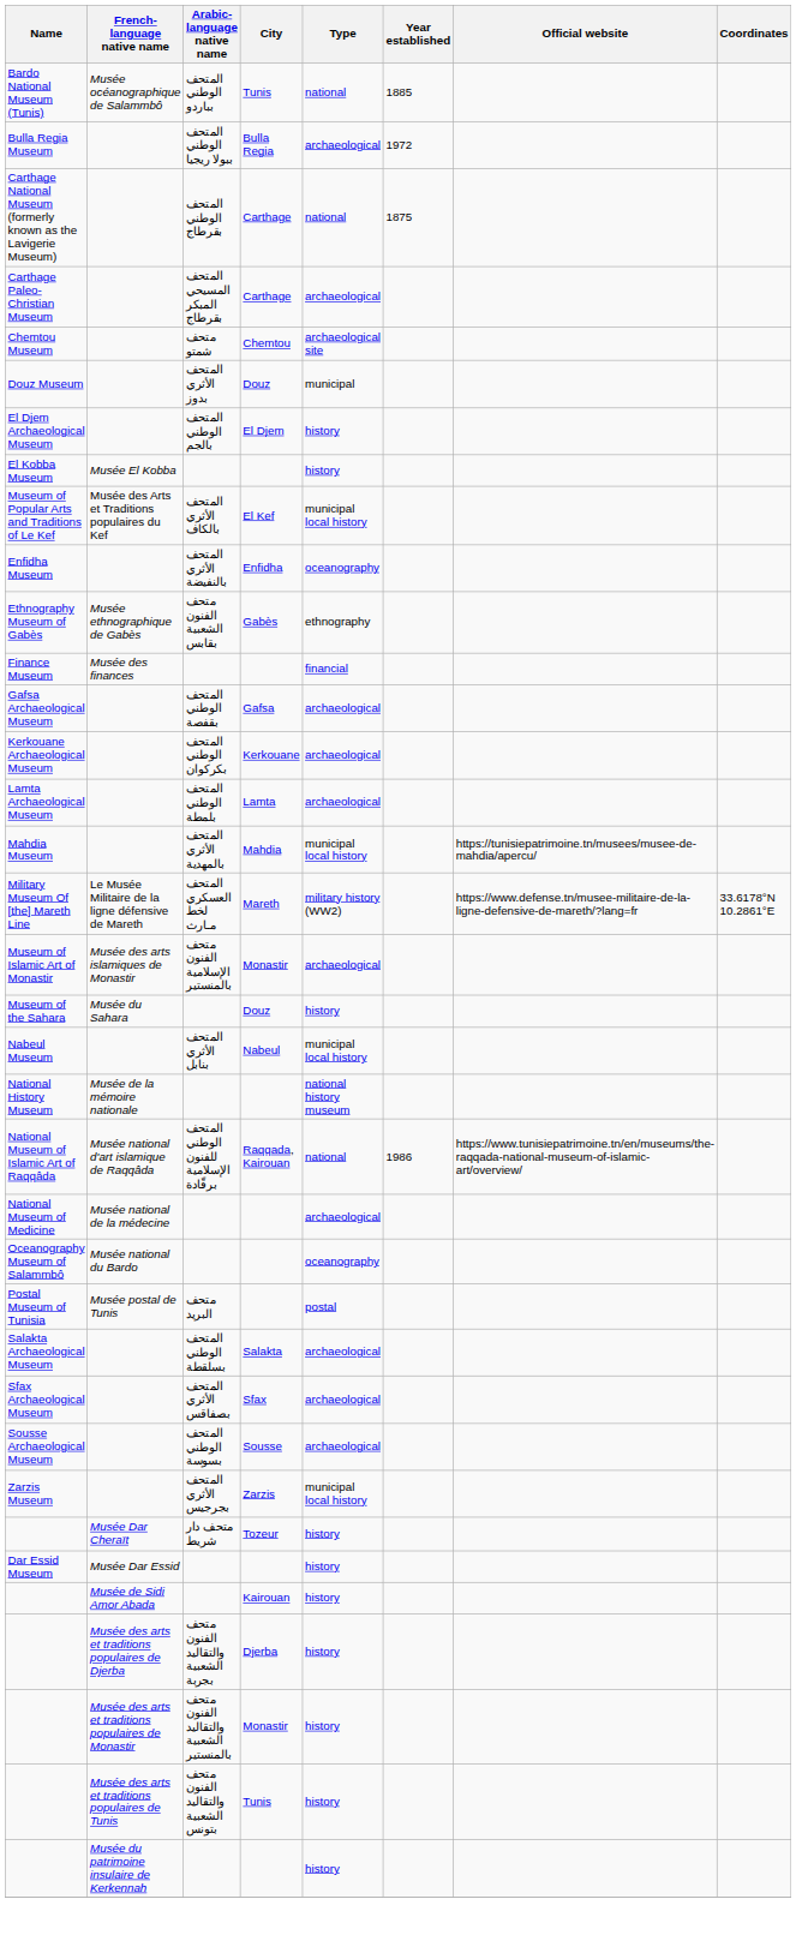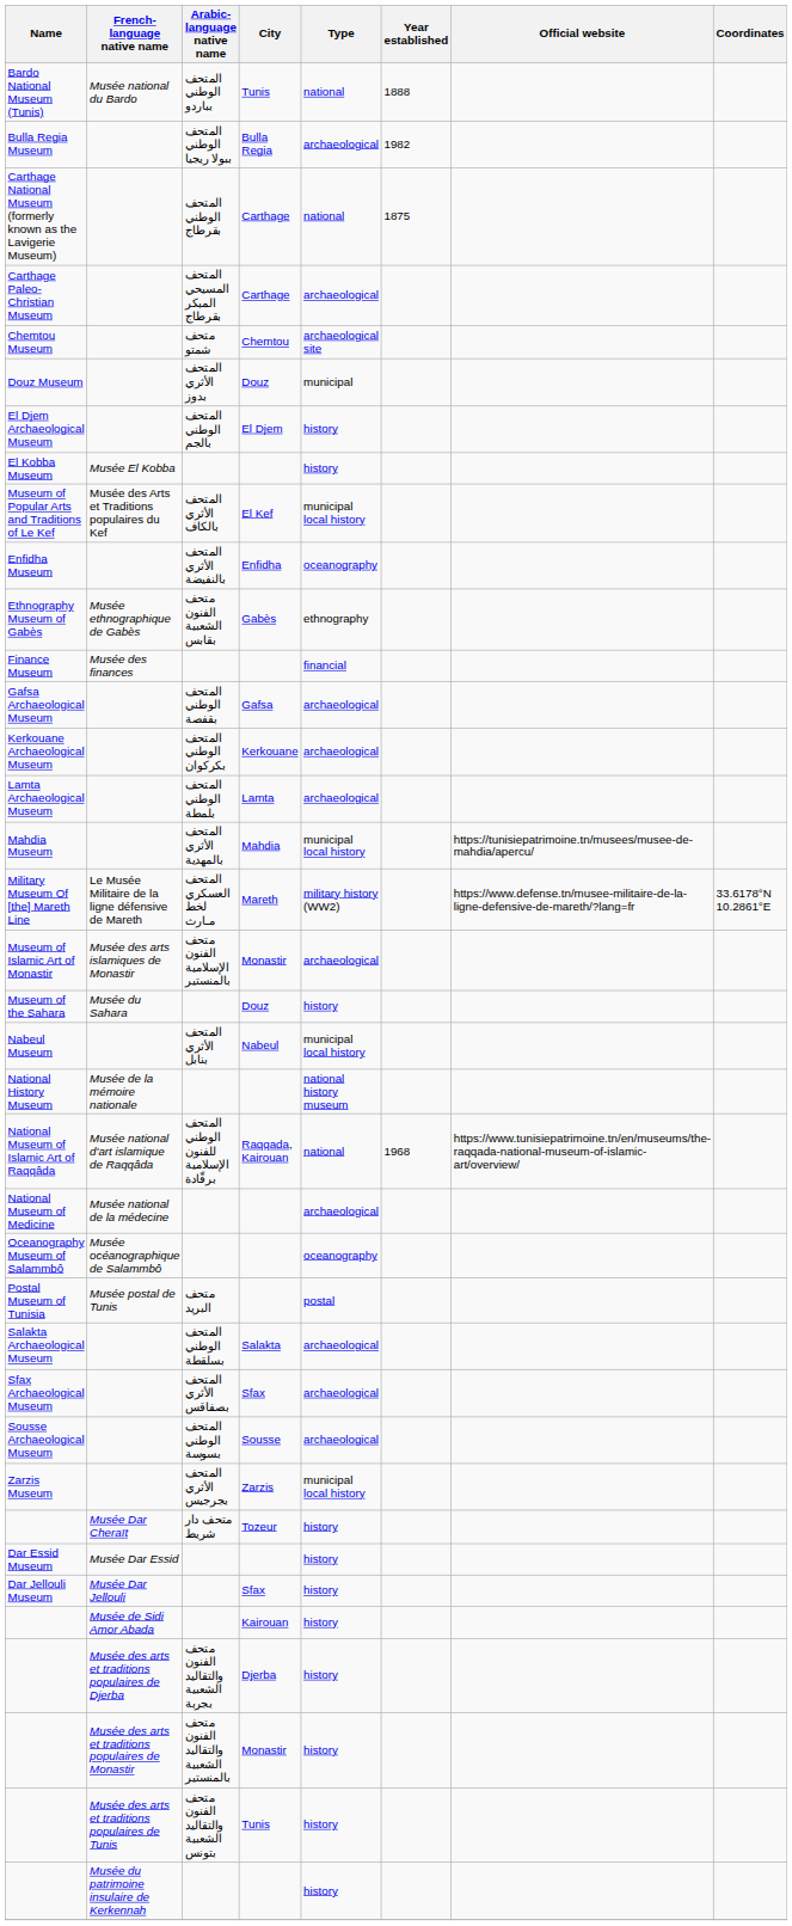Bardo National Museum (Tunis) | French-language native name: Musée océanographique de Salammbô -> Musée national du Bardo
Bardo National Museum (Tunis) | Year established: 1885 -> 1888
Bulla Regia Museum | Year established: 1972 -> 1982
National Museum of Islamic Art of Raqqâda | Year established: 1986 -> 1968
Oceanography Museum of Salammbô | French-language native name: Musée national du Bardo -> Musée océanographique de Salammbô
+ row: Dar Jellouli Museum | Musée Dar Jellouli | Sfax | history
